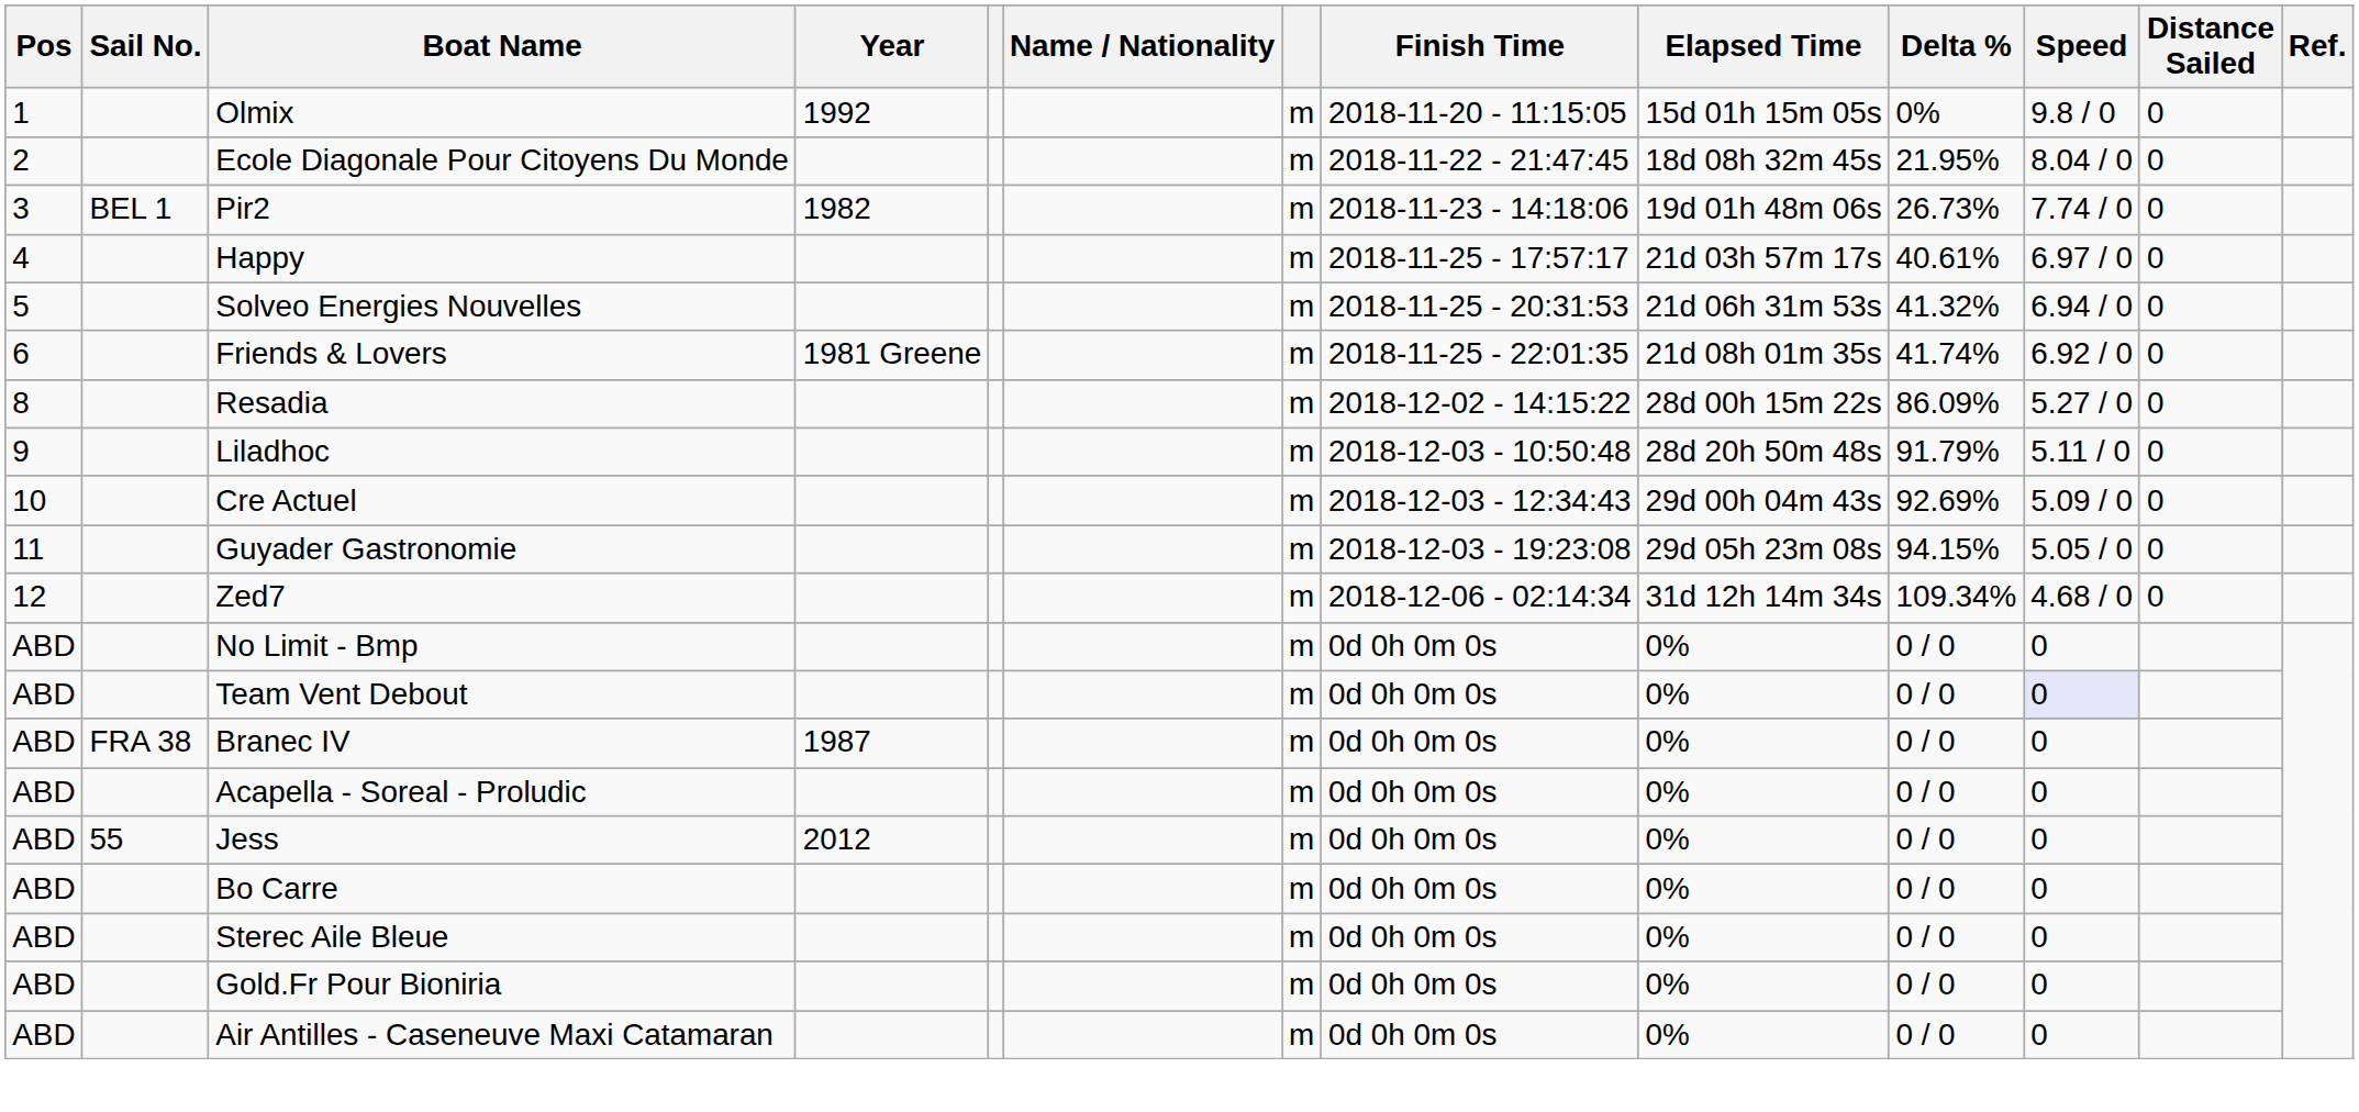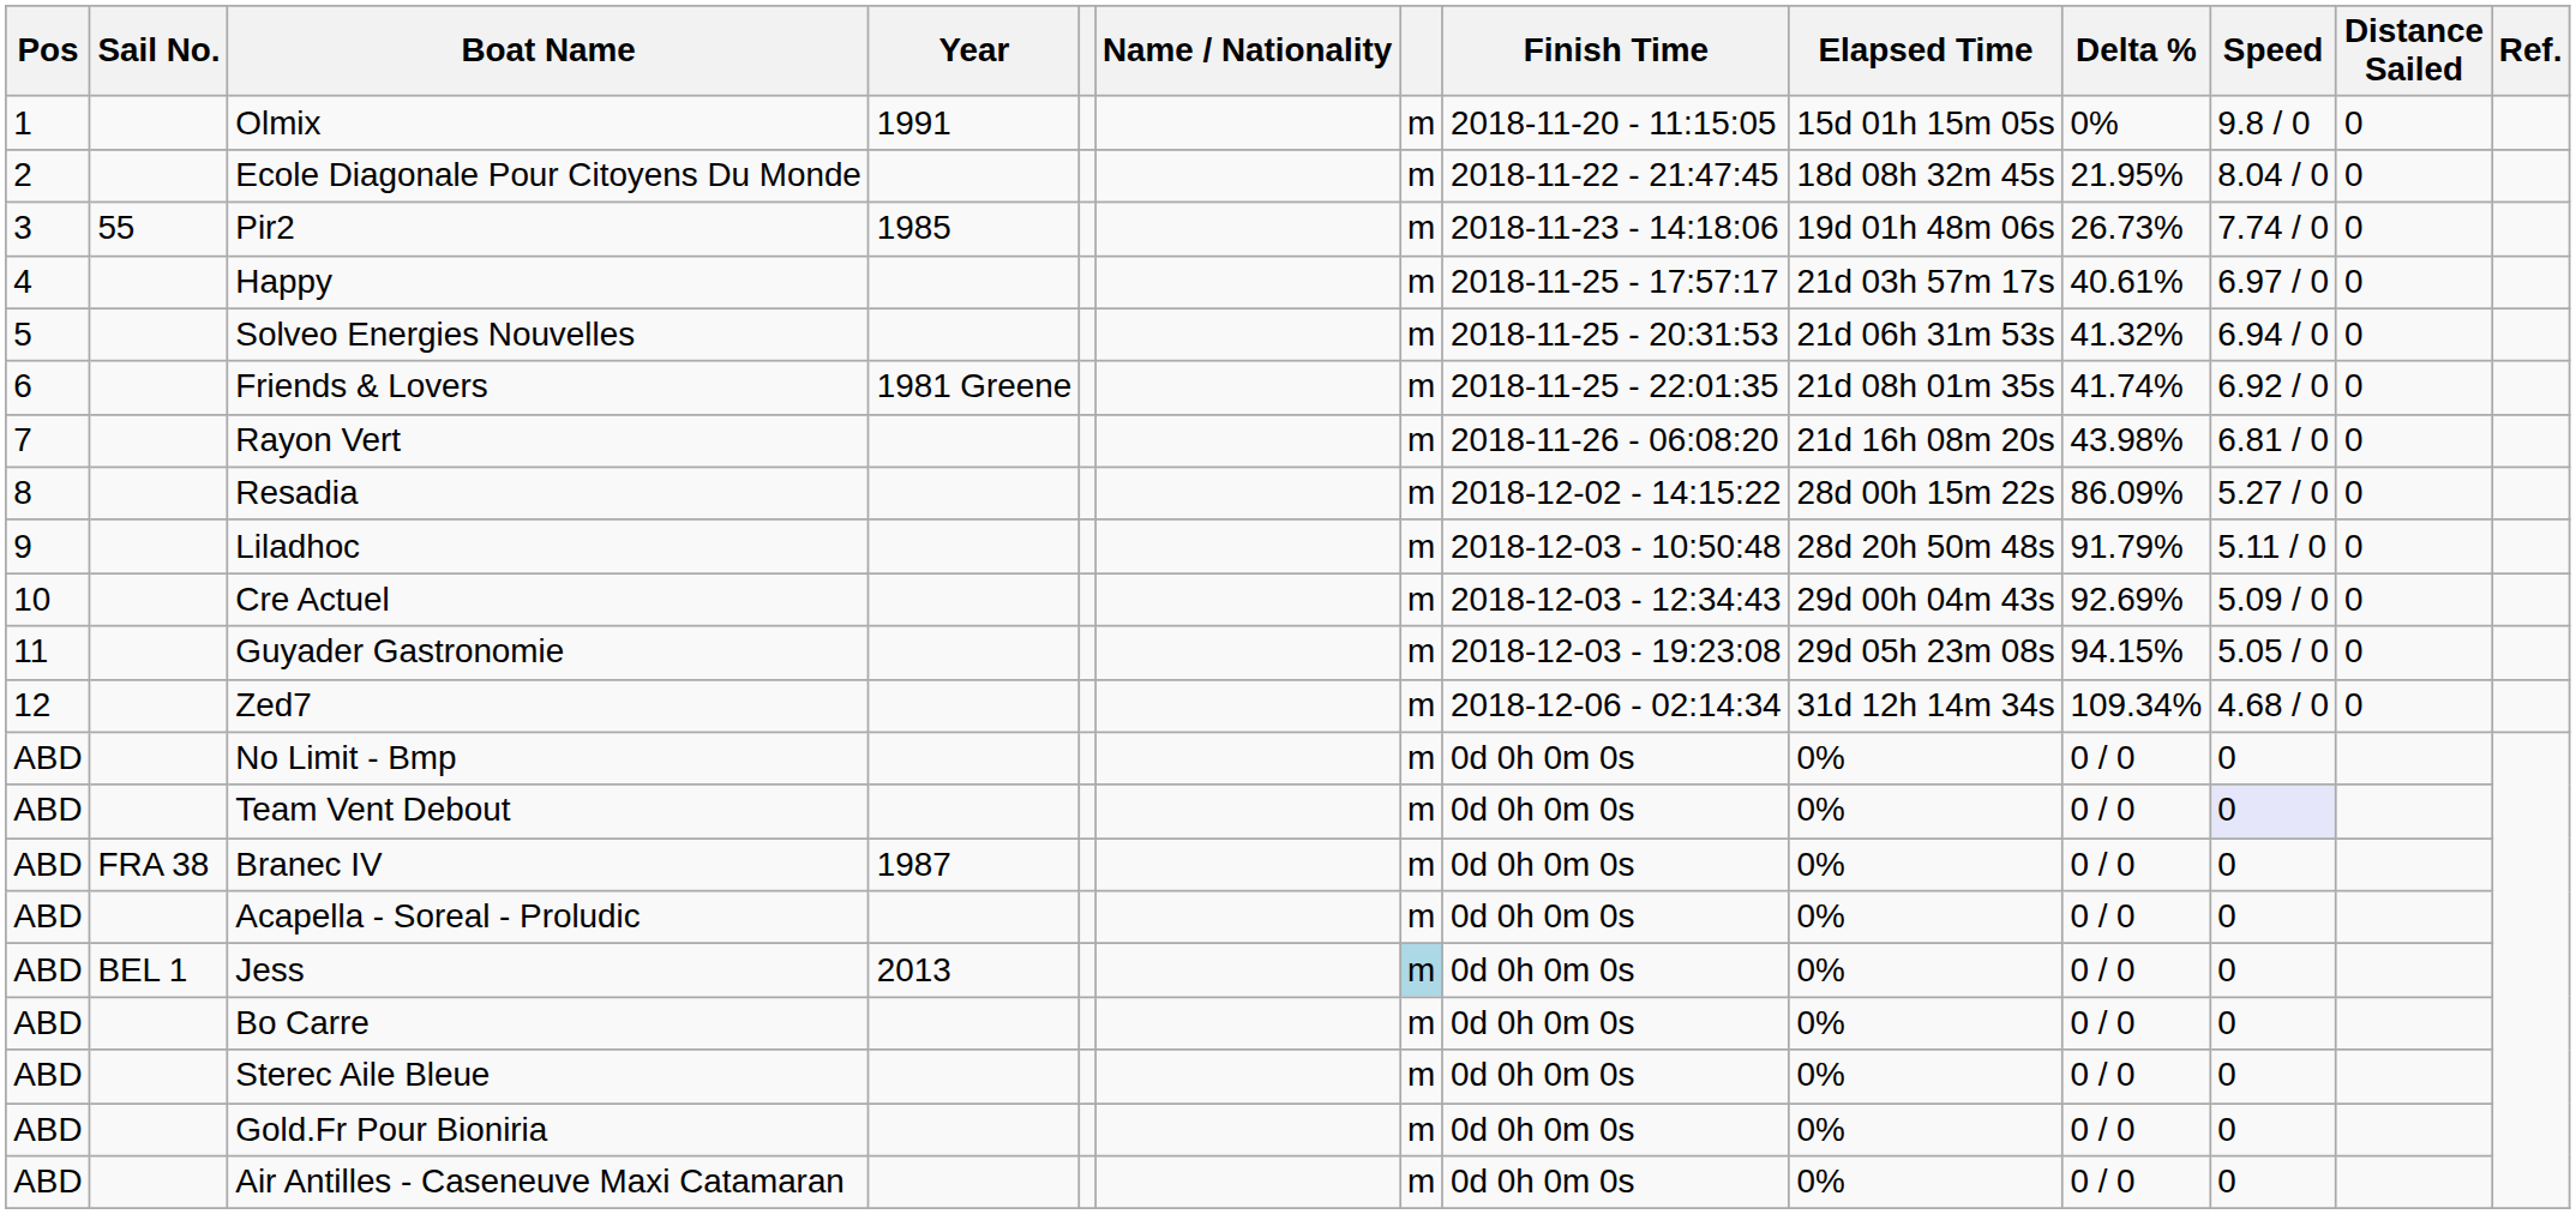Olmix | Year: 1992 -> 1991
Pir2 | Sail No.: BEL 1 -> 55
Pir2 | Year: 1982 -> 1985
+ row: 7 | Rayon Vert | m | 2018-11-26 - 06:08:20 | 21d 16h 08m 20s | 43.98% | 6.81 / 0 | 0
Jess | Sail No.: 55 -> BEL 1
Jess | Year: 2012 -> 2013
Jess | column 7: no background -> lightblue background
